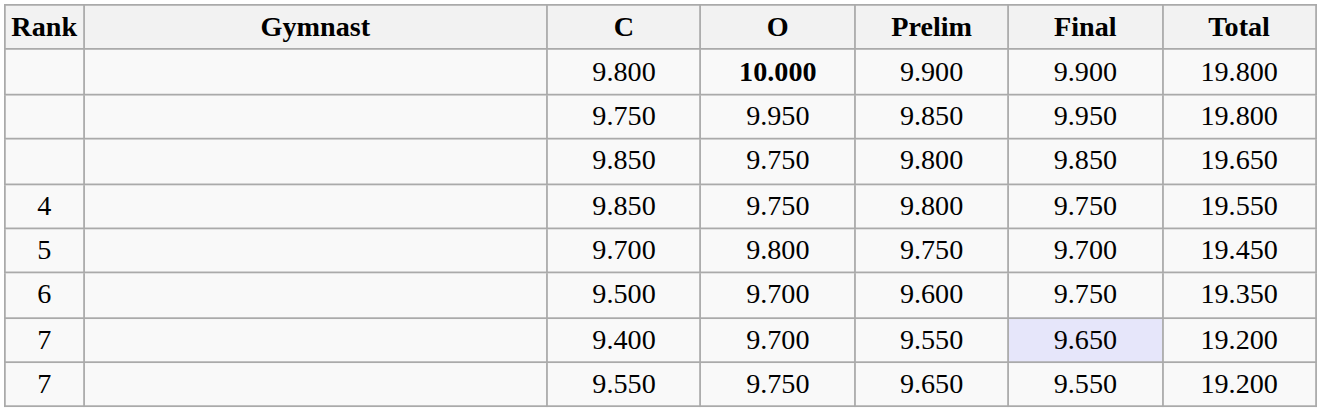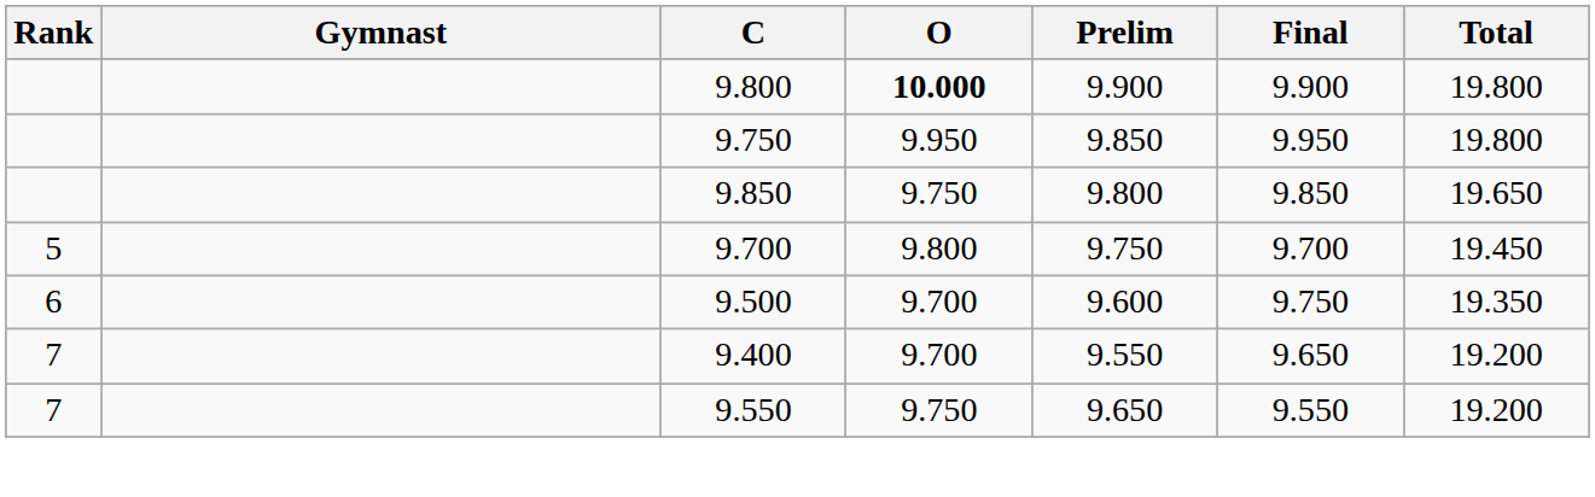- row: 4 | 9.850 | 9.750 | 9.800 | 9.750 | 19.550
9.400 | Final: lavender background -> no background
